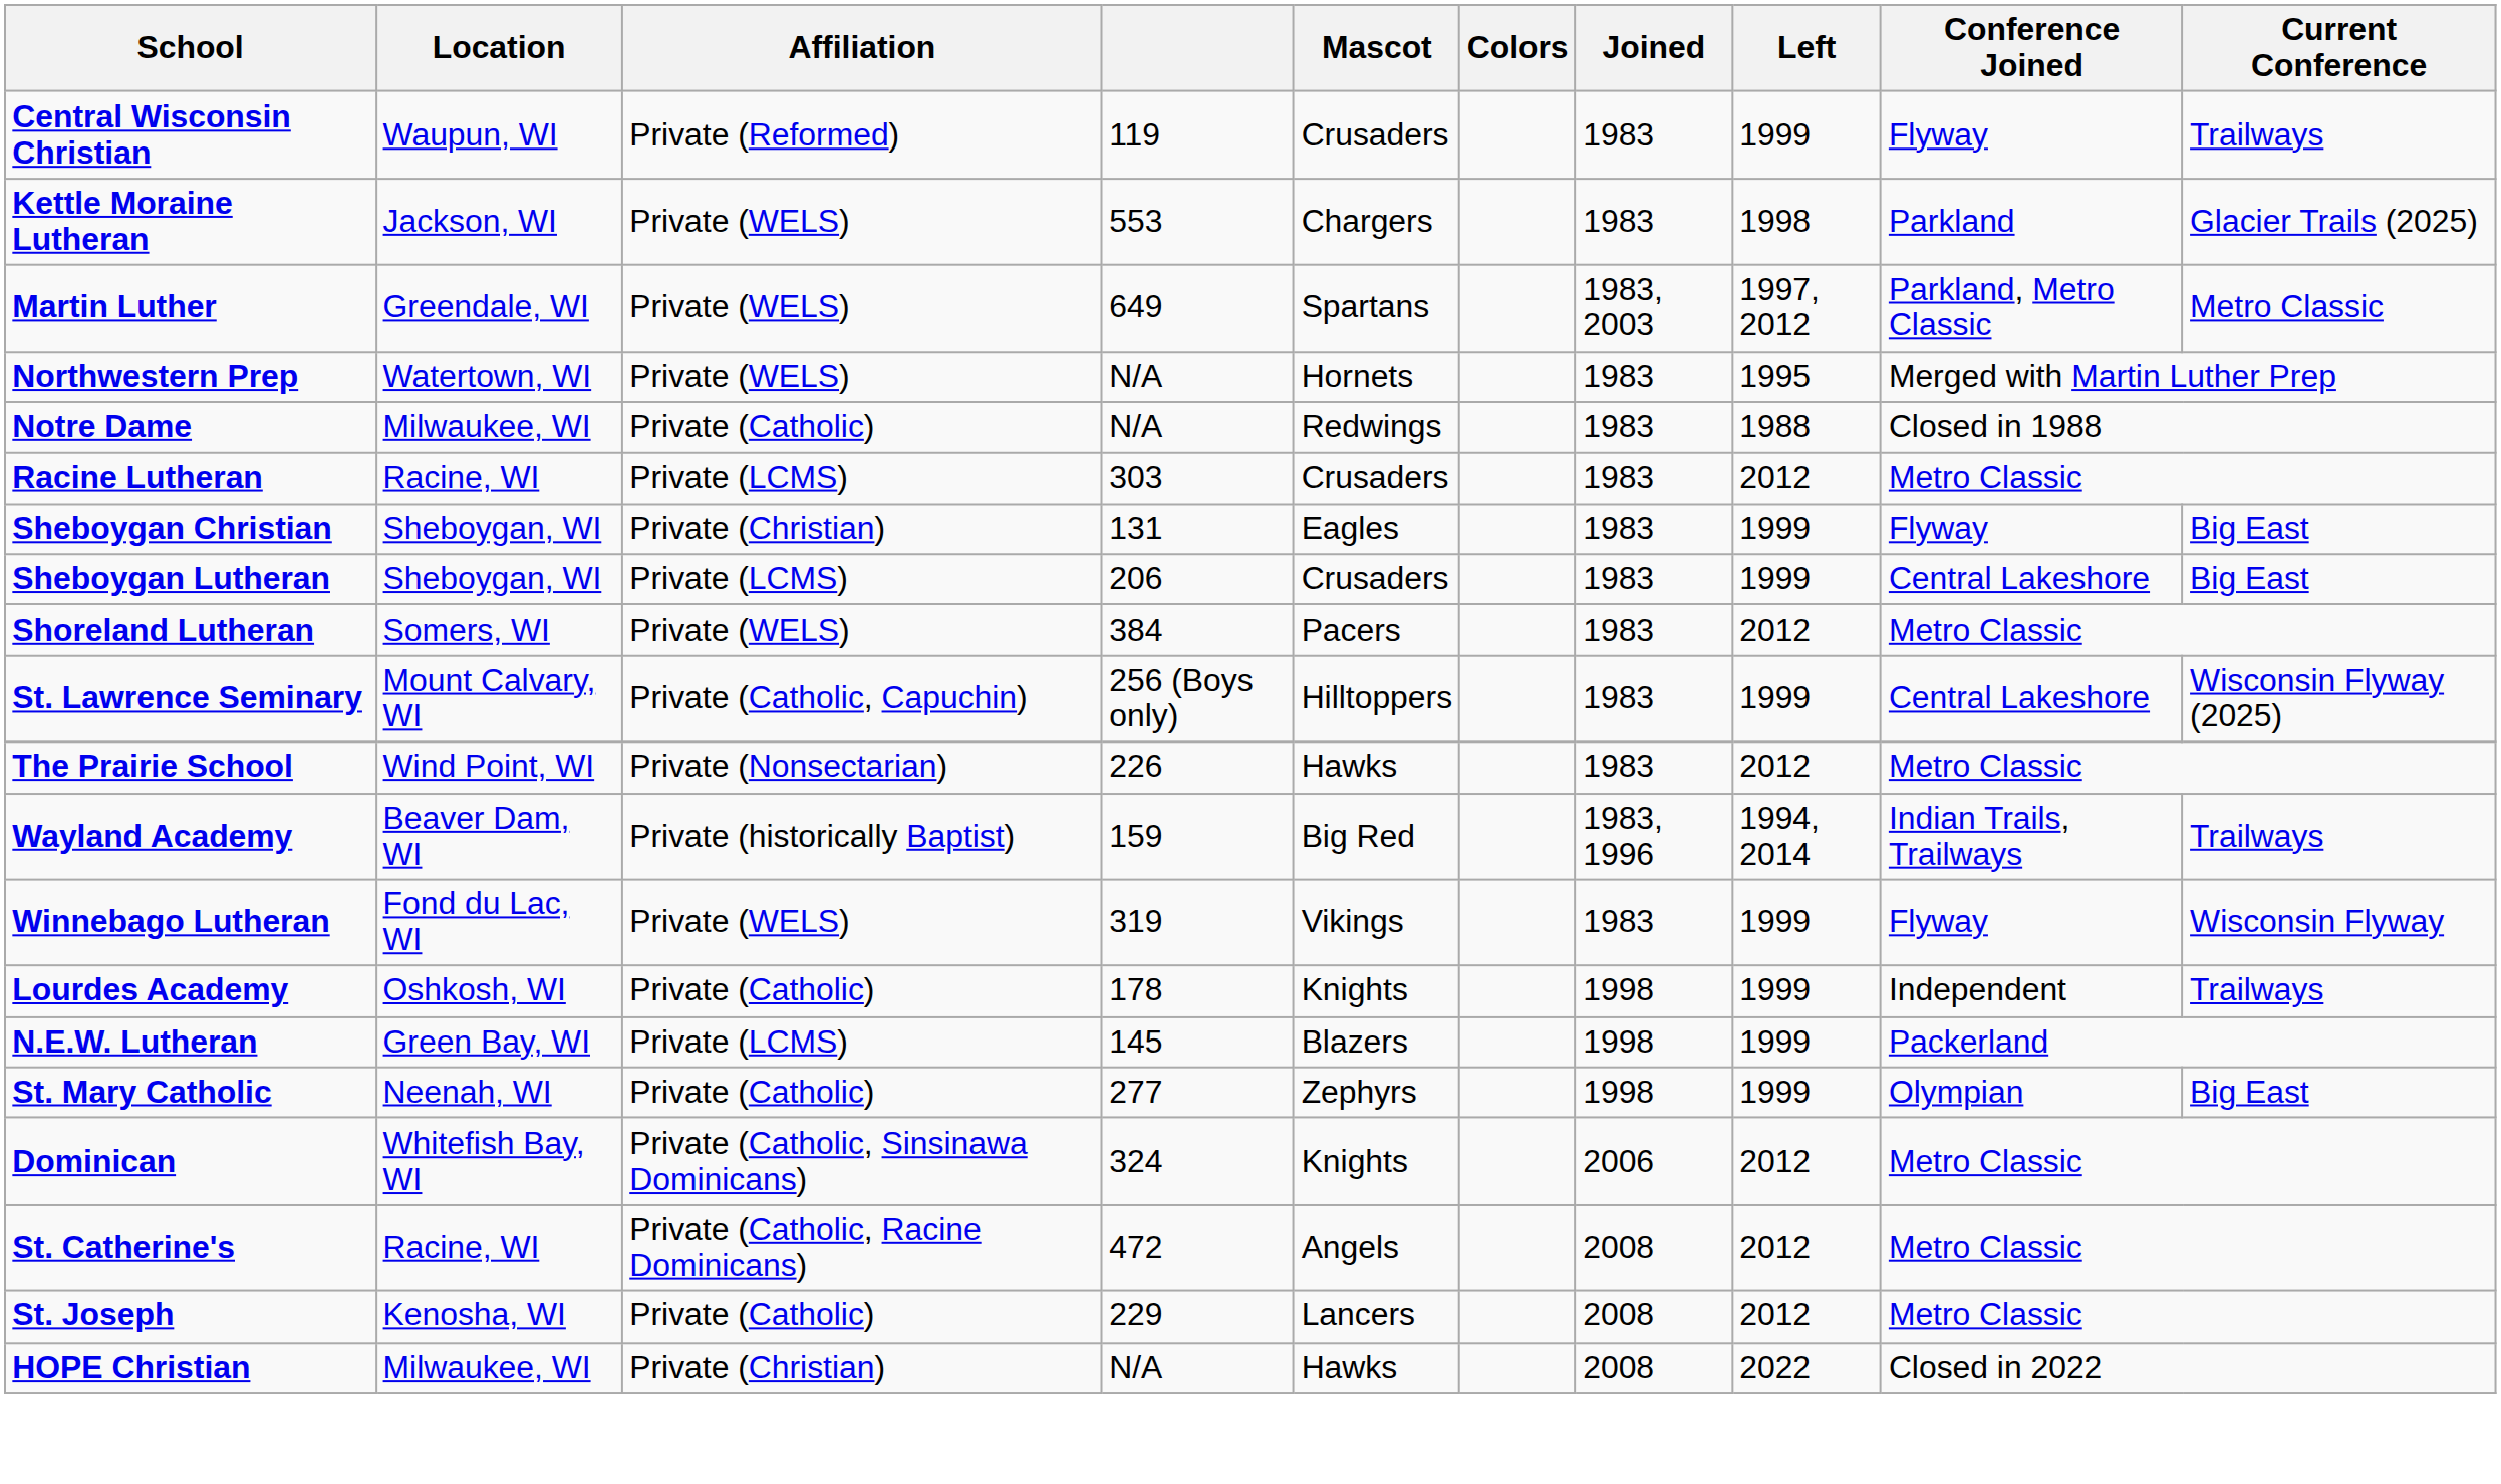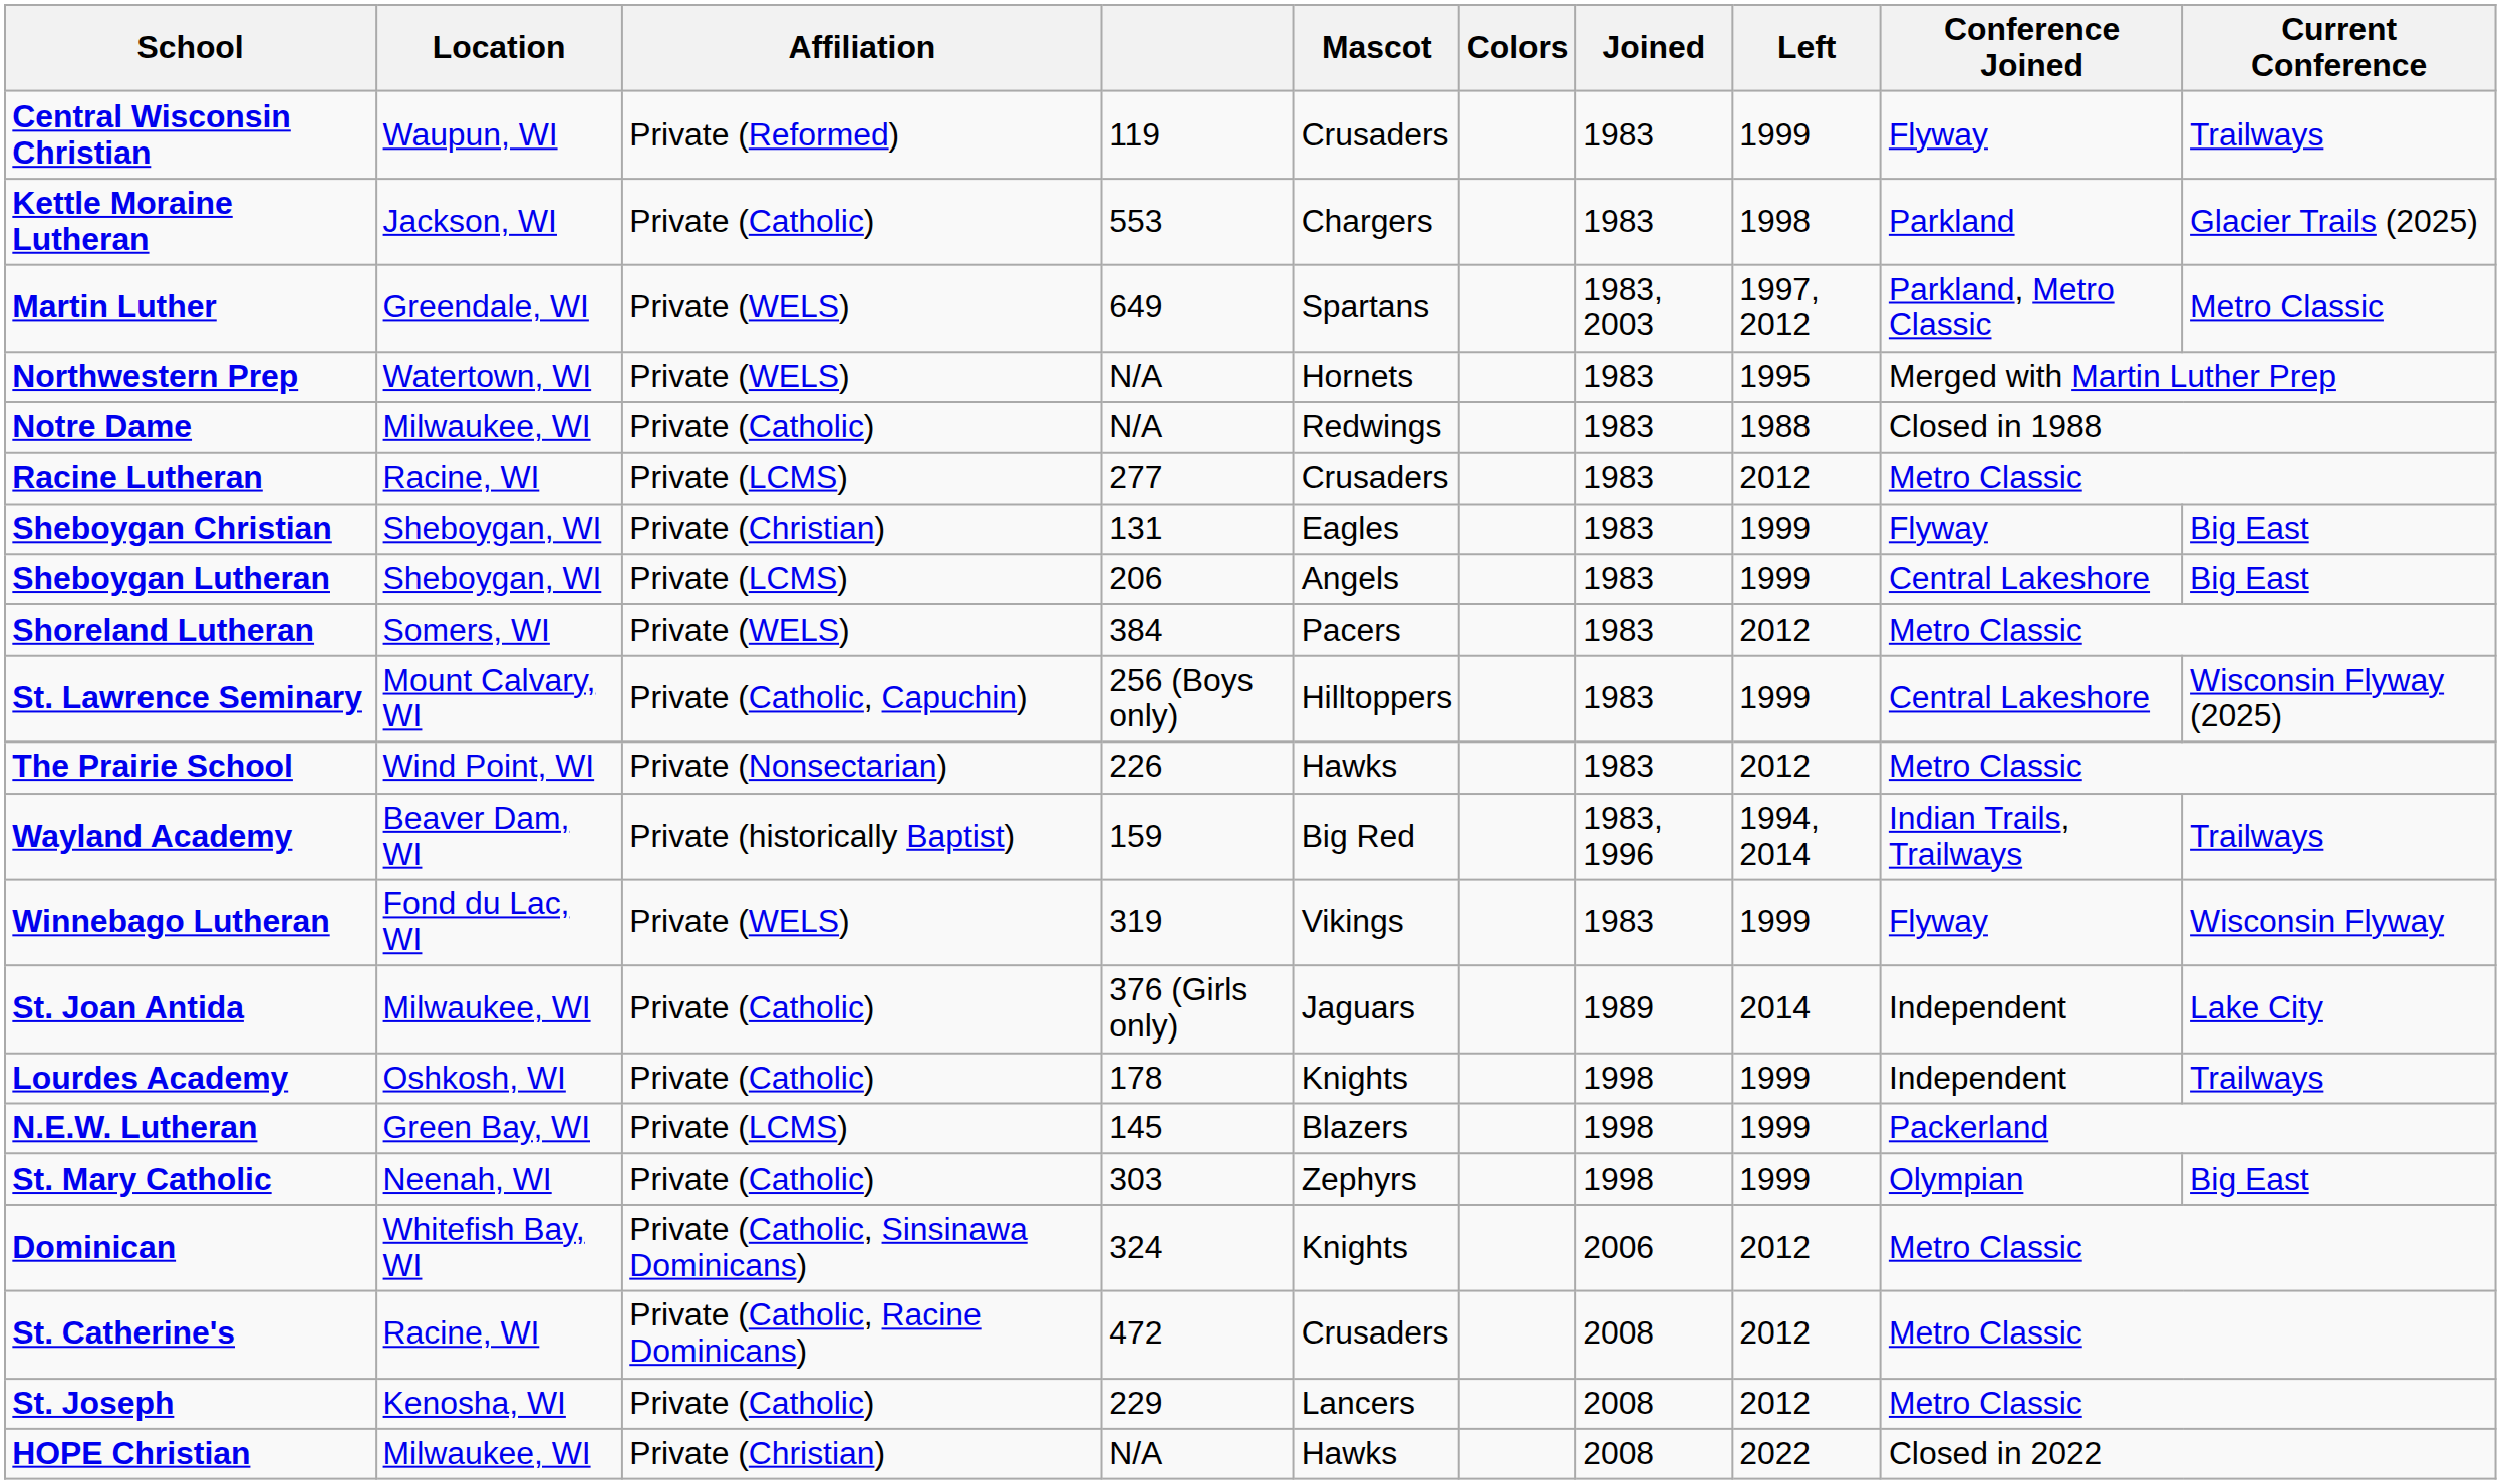Kettle Moraine Lutheran | Affiliation: Private (WELS) -> Private (Catholic)
Racine Lutheran | column 4: 303 -> 277
Sheboygan Lutheran | Mascot: Crusaders -> Angels
+ row: St. Joan Antida | Milwaukee, WI | Private (Catholic) | 376 (Girls only) | Jaguars | 1989 | 2014 | Independent | Lake City
St. Mary Catholic | column 4: 277 -> 303
St. Catherine's | Mascot: Angels -> Crusaders
